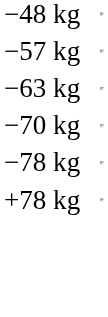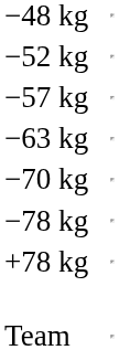+ row: −52 kg
+ row: Team
